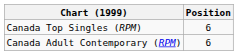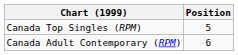Canada Top Singles (RPM) | Position: 6 -> 5
